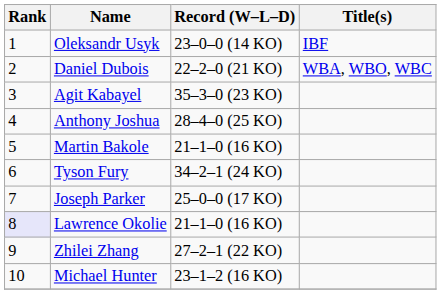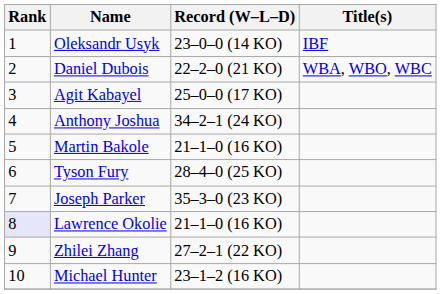Agit Kabayel | Record (W–L–D): 35–3–0 (23 KO) -> 25–0–0 (17 KO)
Anthony Joshua | Record (W–L–D): 28–4–0 (25 KO) -> 34–2–1 (24 KO)
Tyson Fury | Record (W–L–D): 34–2–1 (24 KO) -> 28–4–0 (25 KO)
Joseph Parker | Record (W–L–D): 25–0–0 (17 KO) -> 35–3–0 (23 KO)
